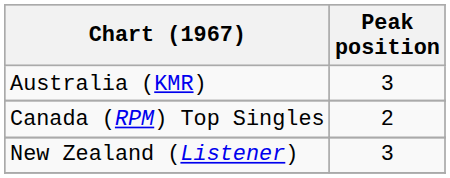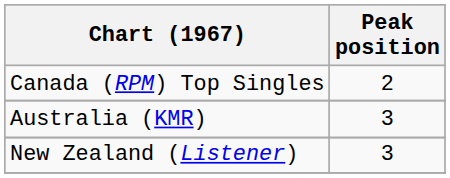rows swapped: Australia (KMR) <-> Canada (RPM) Top Singles
